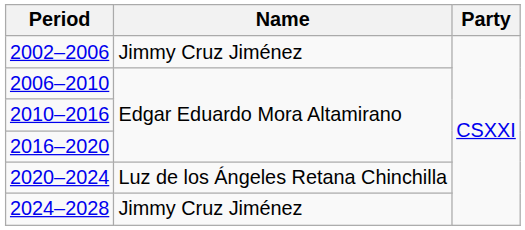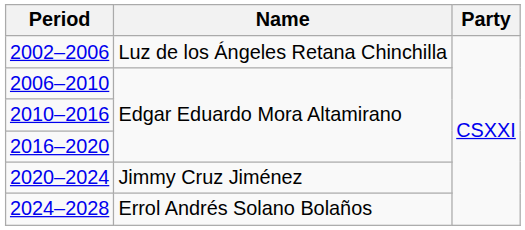2002–2006 | Name: Jimmy Cruz Jiménez -> Luz de los Ángeles Retana Chinchilla
2020–2024 | Name: Luz de los Ángeles Retana Chinchilla -> Jimmy Cruz Jiménez
2024–2028 | Name: Jimmy Cruz Jiménez -> Errol Andrés Solano Bolaños
